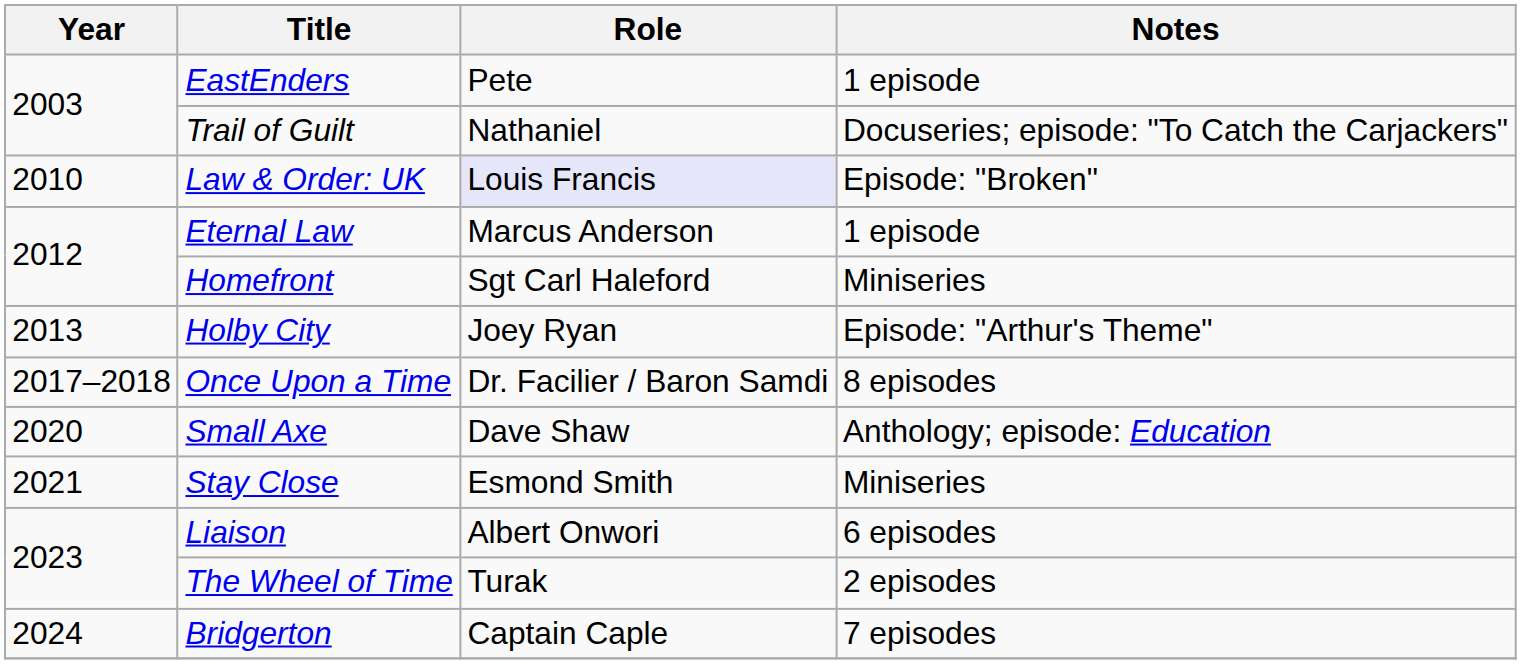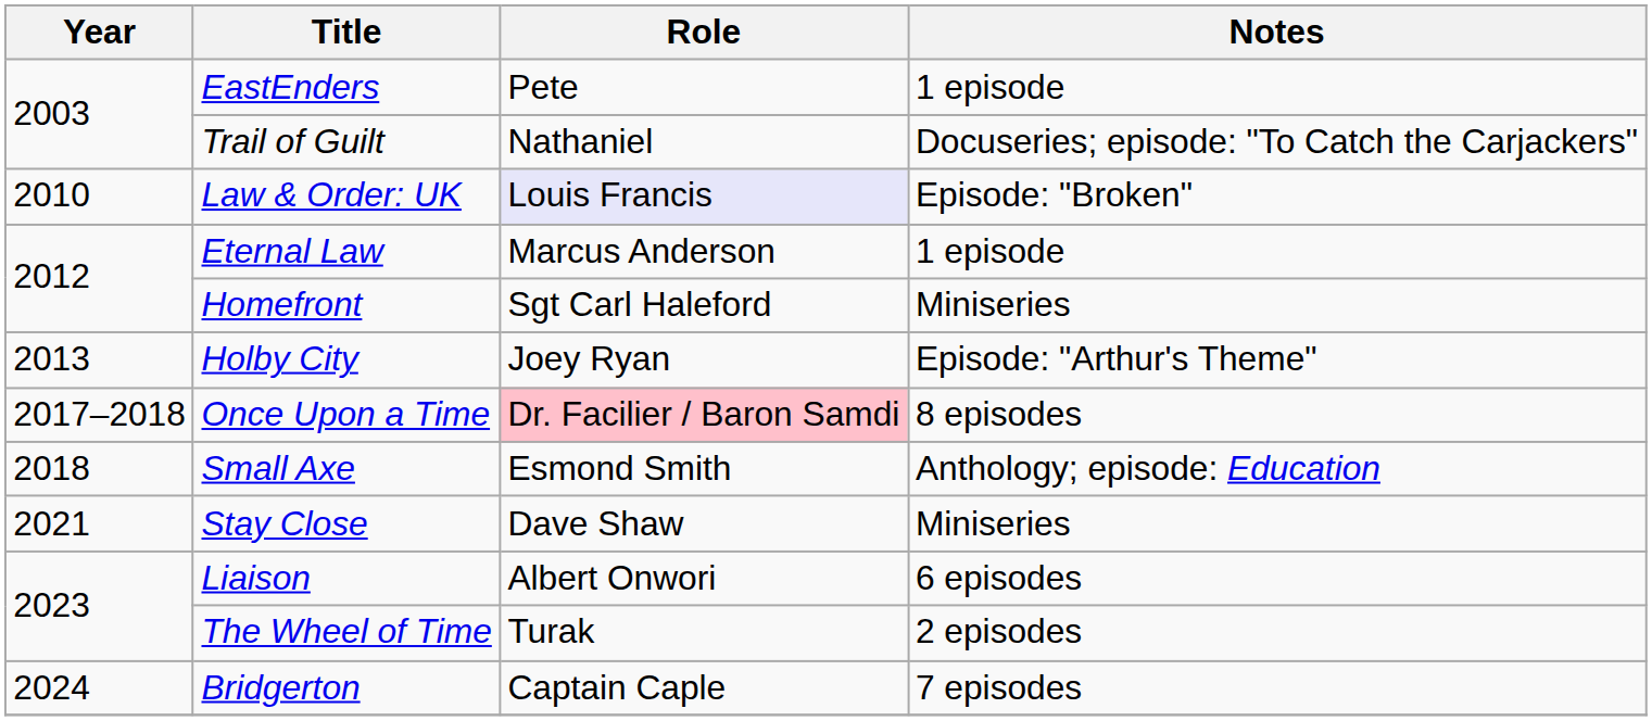Once Upon a Time | Role: no background -> pink background
Small Axe | Year: 2020 -> 2018
Small Axe | Role: Dave Shaw -> Esmond Smith
Stay Close | Role: Esmond Smith -> Dave Shaw
